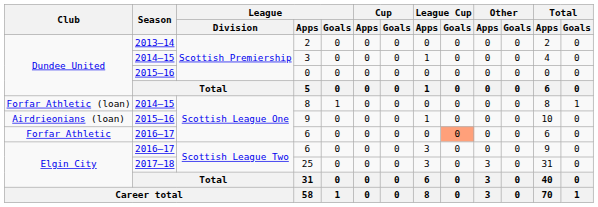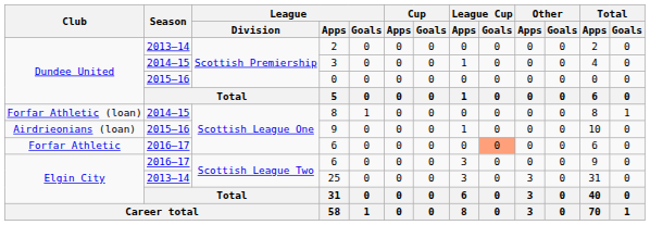25 | Season: 2017–18 -> 2013–14
